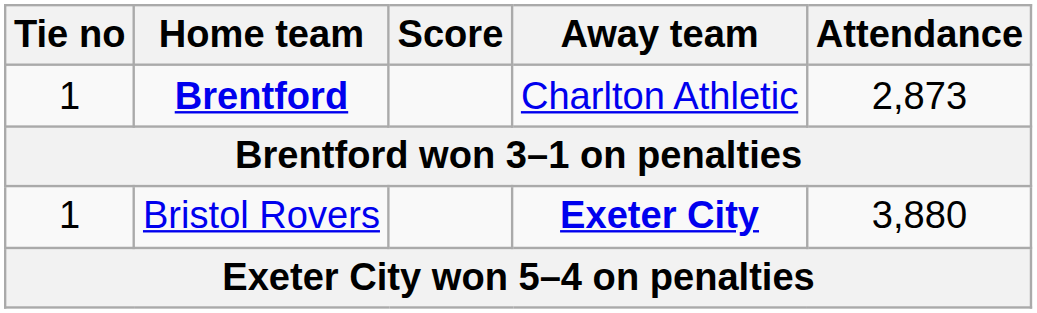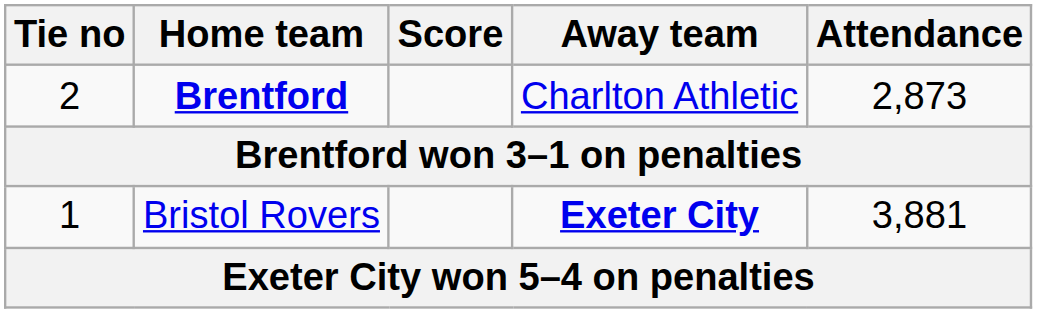Brentford | Tie no: 1 -> 2
Bristol Rovers | Attendance: 3,880 -> 3,881
